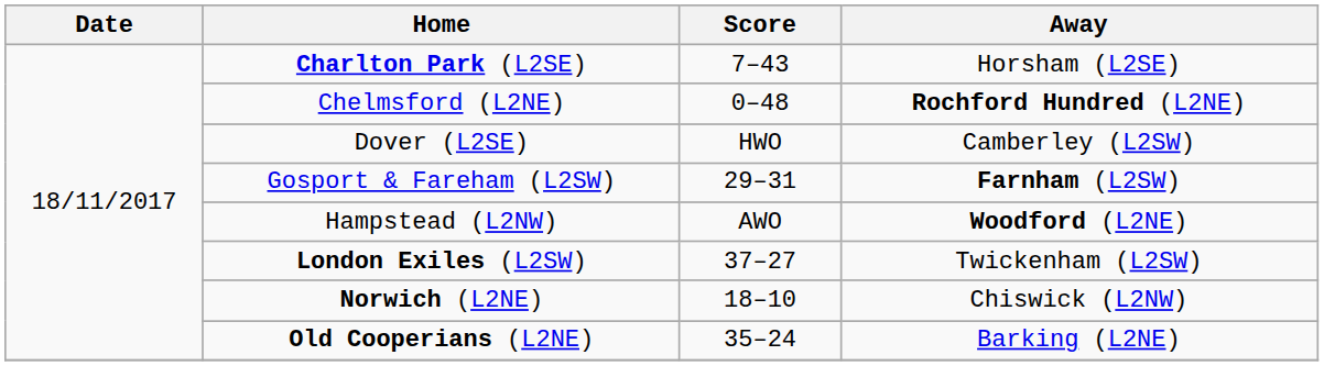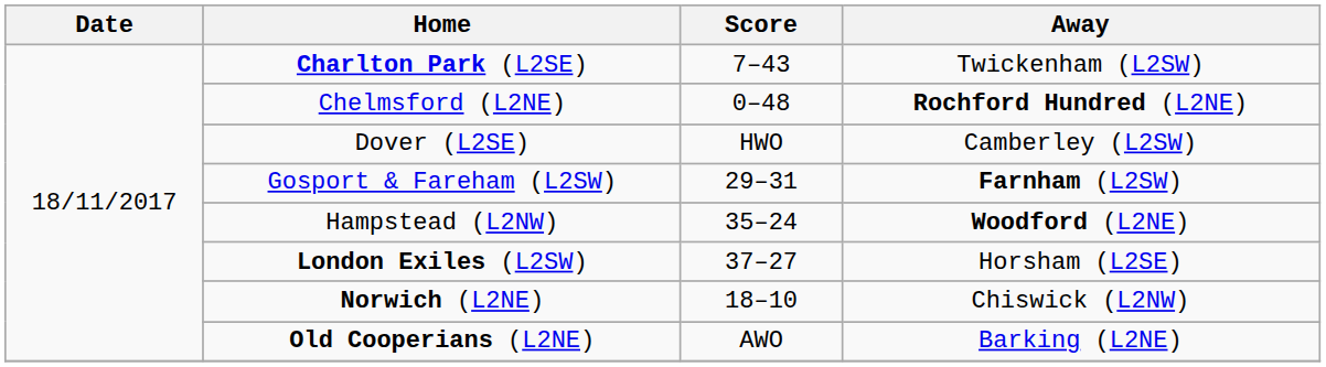Charlton Park (L2SE) | Away: Horsham (L2SE) -> Twickenham (L2SW)
Hampstead (L2NW) | Score: AWO -> 35–24
London Exiles (L2SW) | Away: Twickenham (L2SW) -> Horsham (L2SE)
Old Cooperians (L2NE) | Score: 35–24 -> AWO
